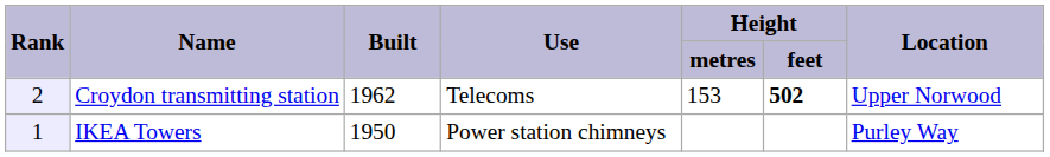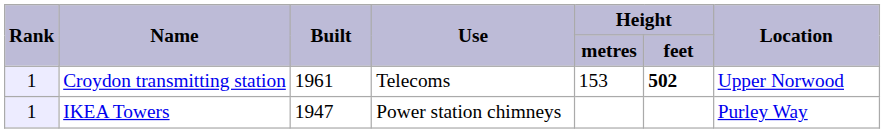Croydon transmitting station | column 1: 2 -> 1
Croydon transmitting station | column 3: 1962 -> 1961
IKEA Towers | column 3: 1950 -> 1947
